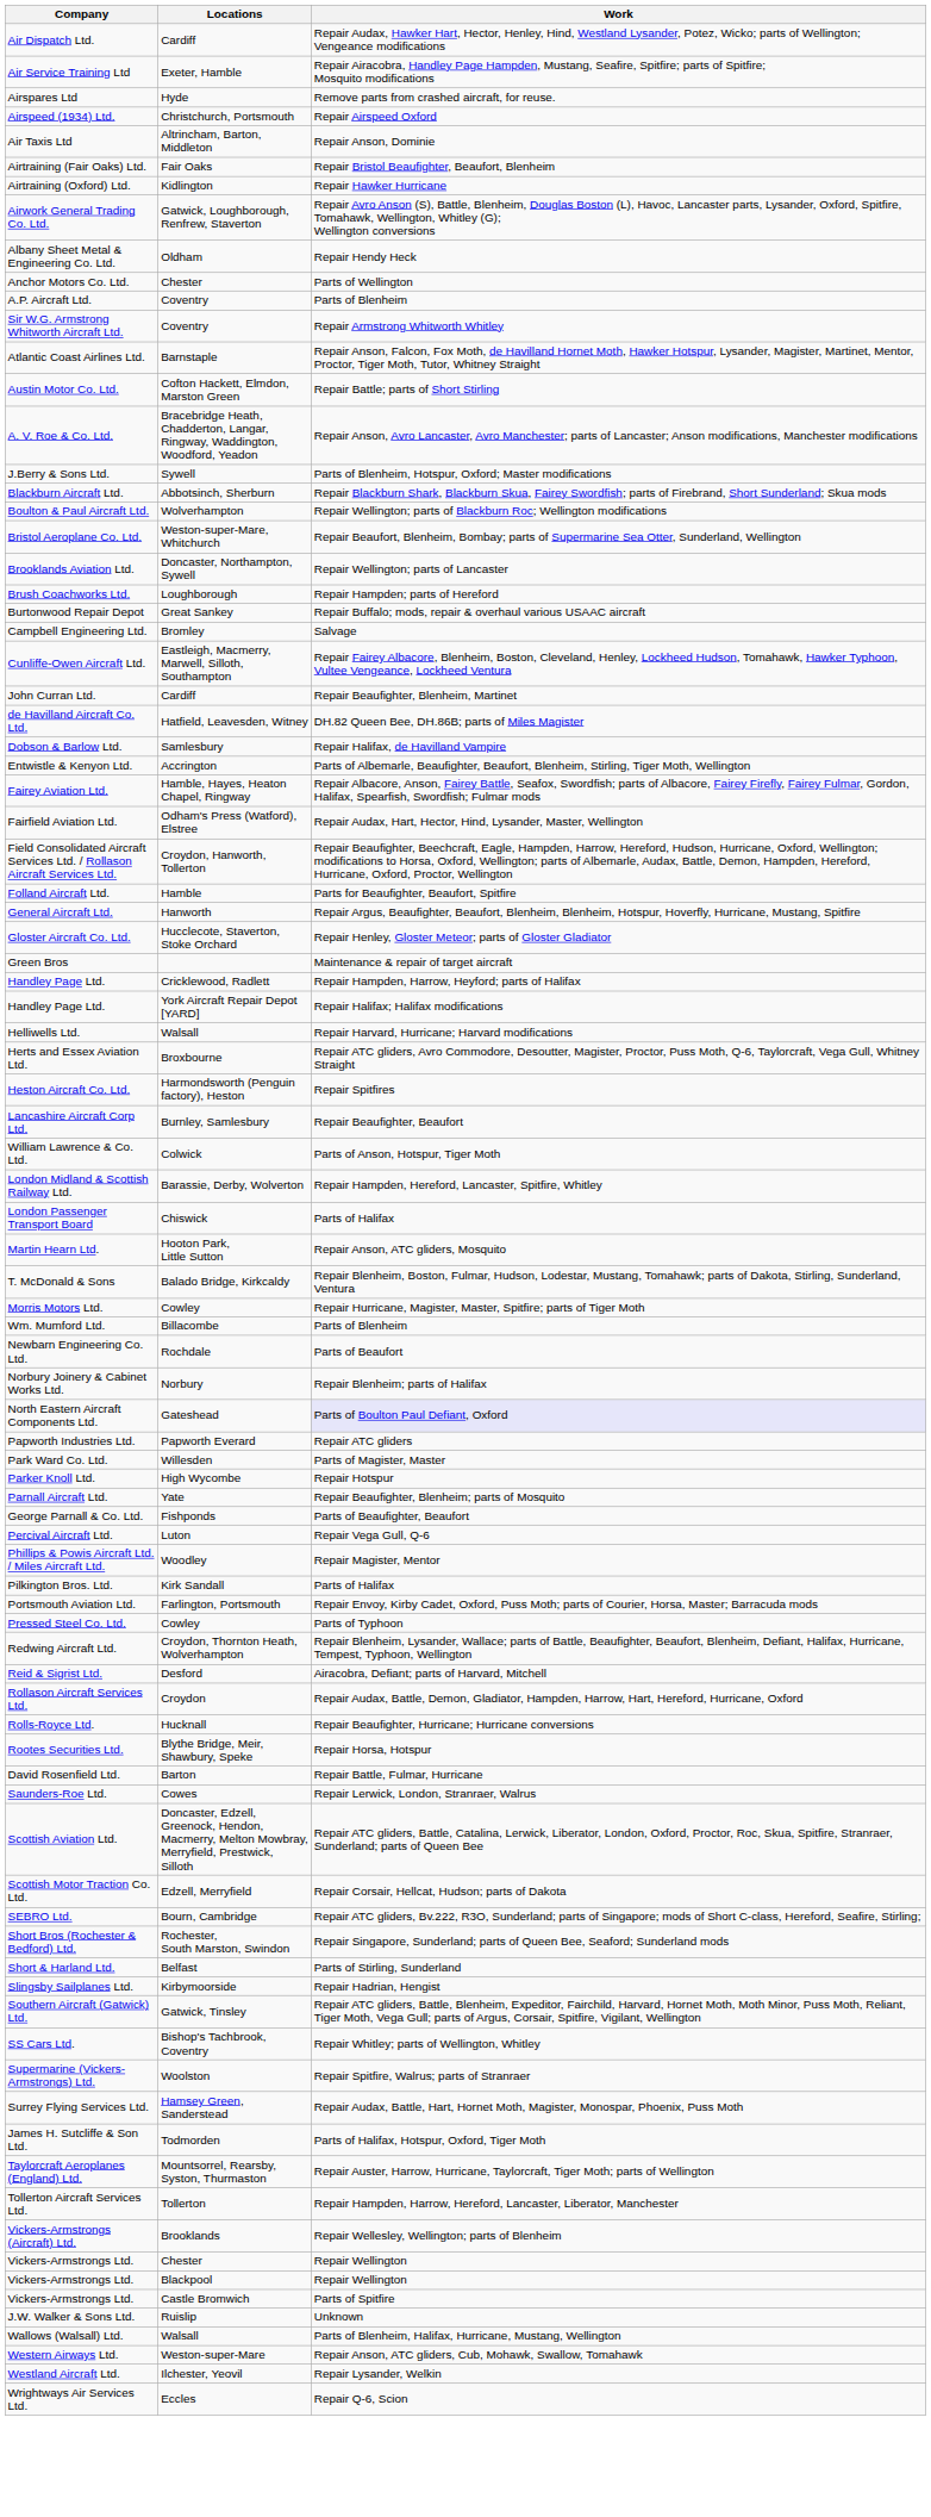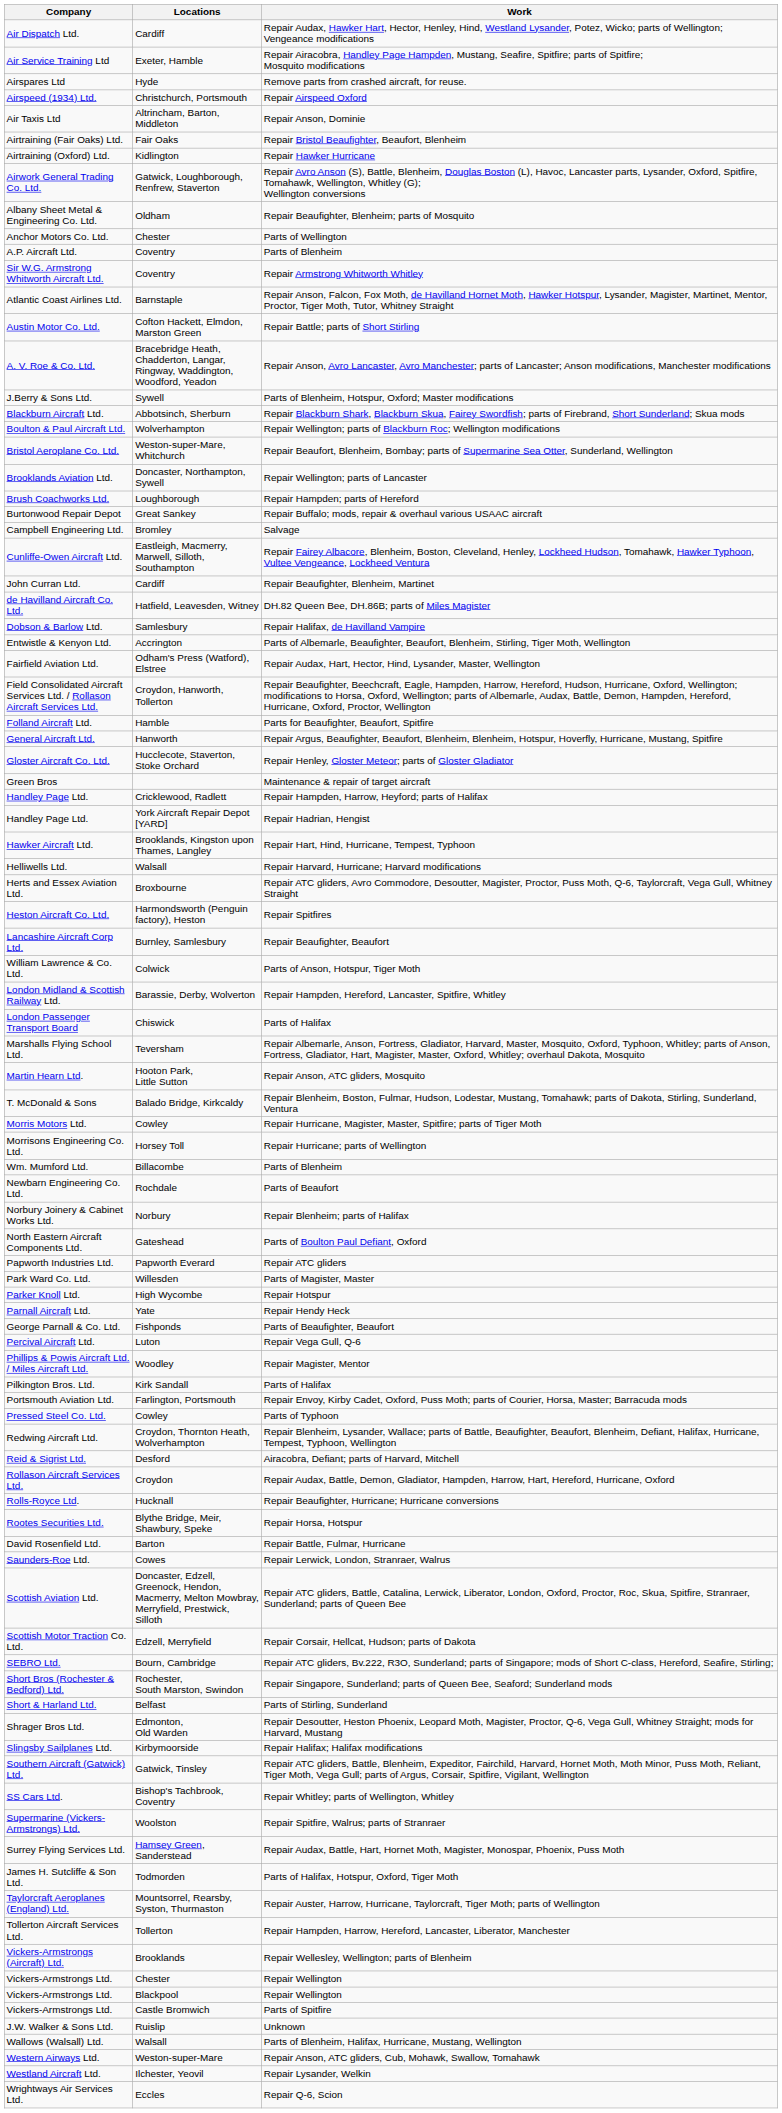Albany Sheet Metal & Engineering Co. Ltd. | Work: Repair Hendy Heck -> Repair Beaufighter, Blenheim; parts of Mosquito
- row: Fairey Aviation Ltd. | Hamble, Hayes, Heaton Chapel, Ringway | Repair Albacore, Anson, Fairey Battle, Seafox, Swordfish; parts of Albacore, Fairey Firefly, Fairey Fulmar, Gordon, Halifax, Spearfish, Swordfish; Fulmar mods
Handley Page Ltd. / York Aircraft Repair Depot [YARD] | Work: Repair Halifax; Halifax modifications -> Repair Hadrian, Hengist
+ row: Hawker Aircraft Ltd. | Brooklands, Kingston upon Thames, Langley | Repair Hart, Hind, Hurricane, Tempest, Typhoon
+ row: Marshalls Flying School Ltd. | Teversham | Repair Albemarle, Anson, Fortress, Gladiator, Harvard, Master, Mosquito, Oxford, Typhoon, Whitley; parts of Anson, Fortress, Gladiator, Hart, Magister, Master, Oxford, Whitley; overhaul Dakota, Mosquito
+ row: Morrisons Engineering Co. Ltd. | Horsey Toll | Repair Hurricane; parts of Wellington
North Eastern Aircraft Components Ltd. | Work: lavender background -> no background
Parnall Aircraft Ltd. | Work: Repair Beaufighter, Blenheim; parts of Mosquito -> Repair Hendy Heck
+ row: Shrager Bros Ltd. | Edmonton, Old Warden | Repair Desoutter, Heston Phoenix, Leopard Moth, Magister, Proctor, Q-6, Vega Gull, Whitney Straight; mods for Harvard, Mustang
Slingsby Sailplanes Ltd. | Work: Repair Hadrian, Hengist -> Repair Halifax; Halifax modifications
